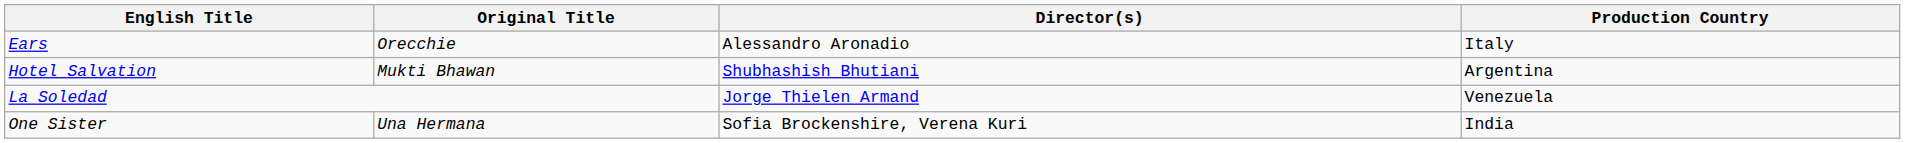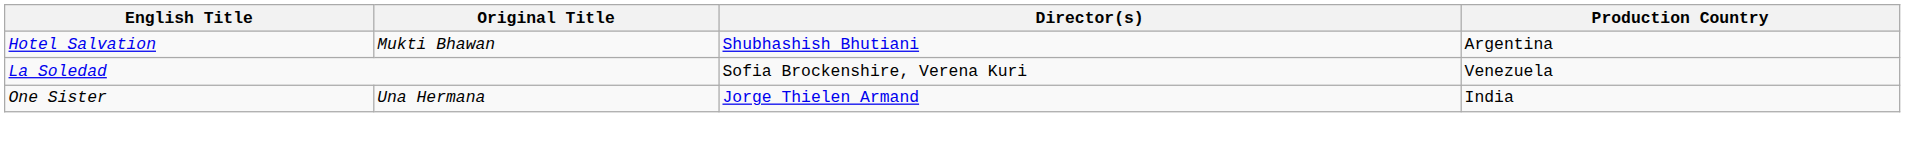- row: Ears | Orecchie | Alessandro Aronadio | Italy
La Soledad | Director(s): Jorge Thielen Armand -> Sofia Brockenshire, Verena Kuri
One Sister | Director(s): Sofia Brockenshire, Verena Kuri -> Jorge Thielen Armand
